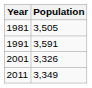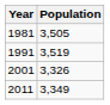1991 | Population: 3,591 -> 3,519
